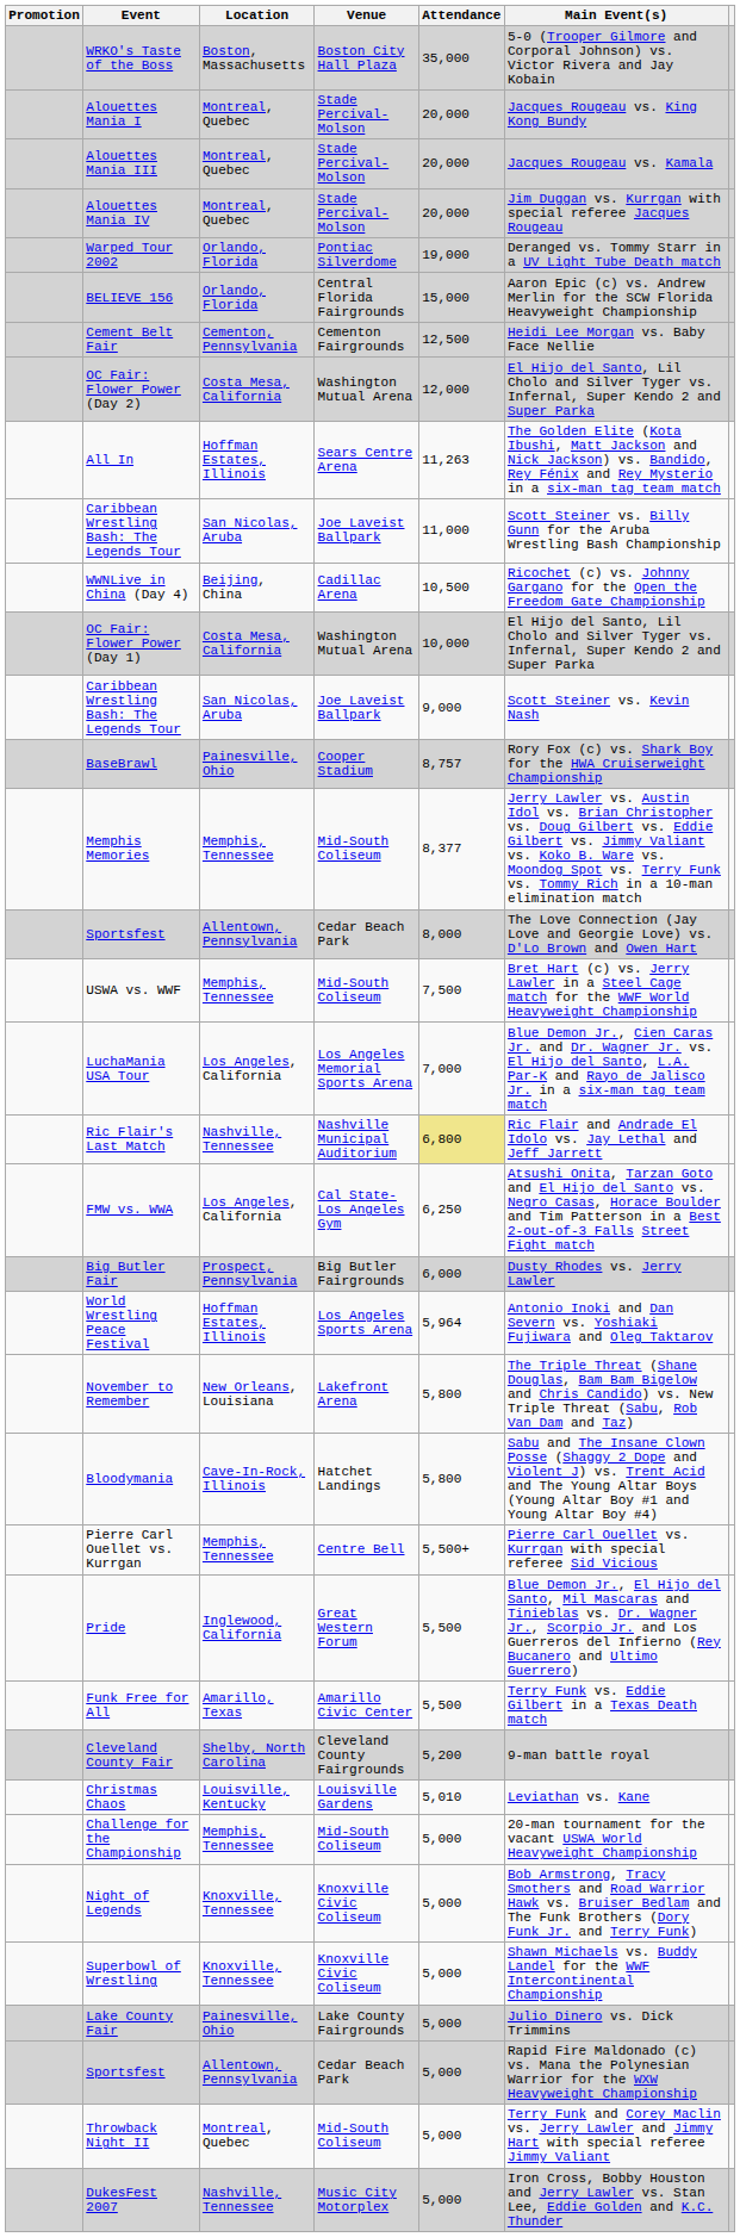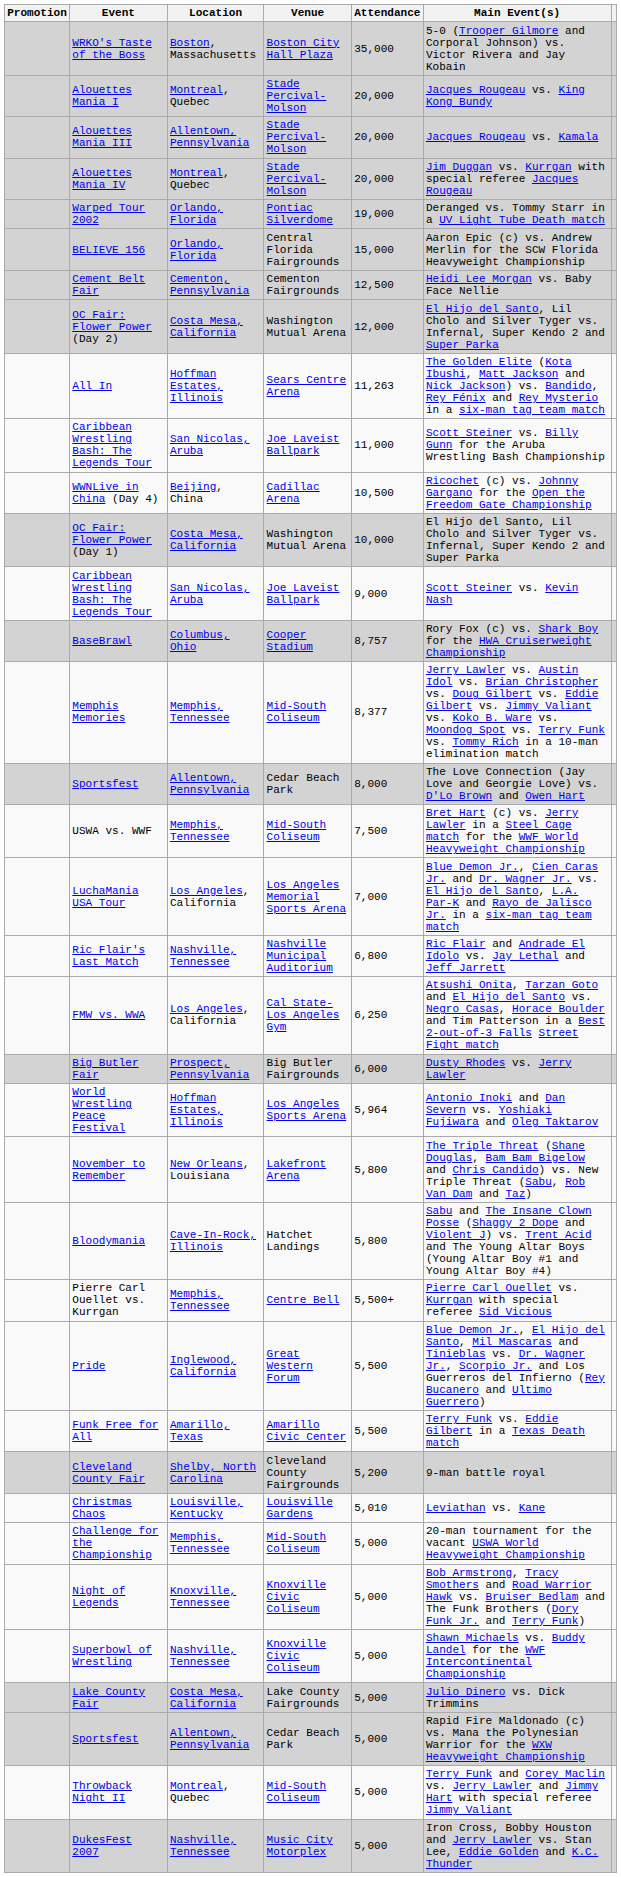Alouettes Mania III | Location: Montreal, Quebec -> Allentown, Pennsylvania
BaseBrawl | Location: Painesville, Ohio -> Columbus, Ohio
Ric Flair's Last Match | Attendance: khaki background -> no background
Superbowl of Wrestling | Location: Knoxville, Tennessee -> Nashville, Tennessee
Lake County Fair | Location: Painesville, Ohio -> Costa Mesa, California
